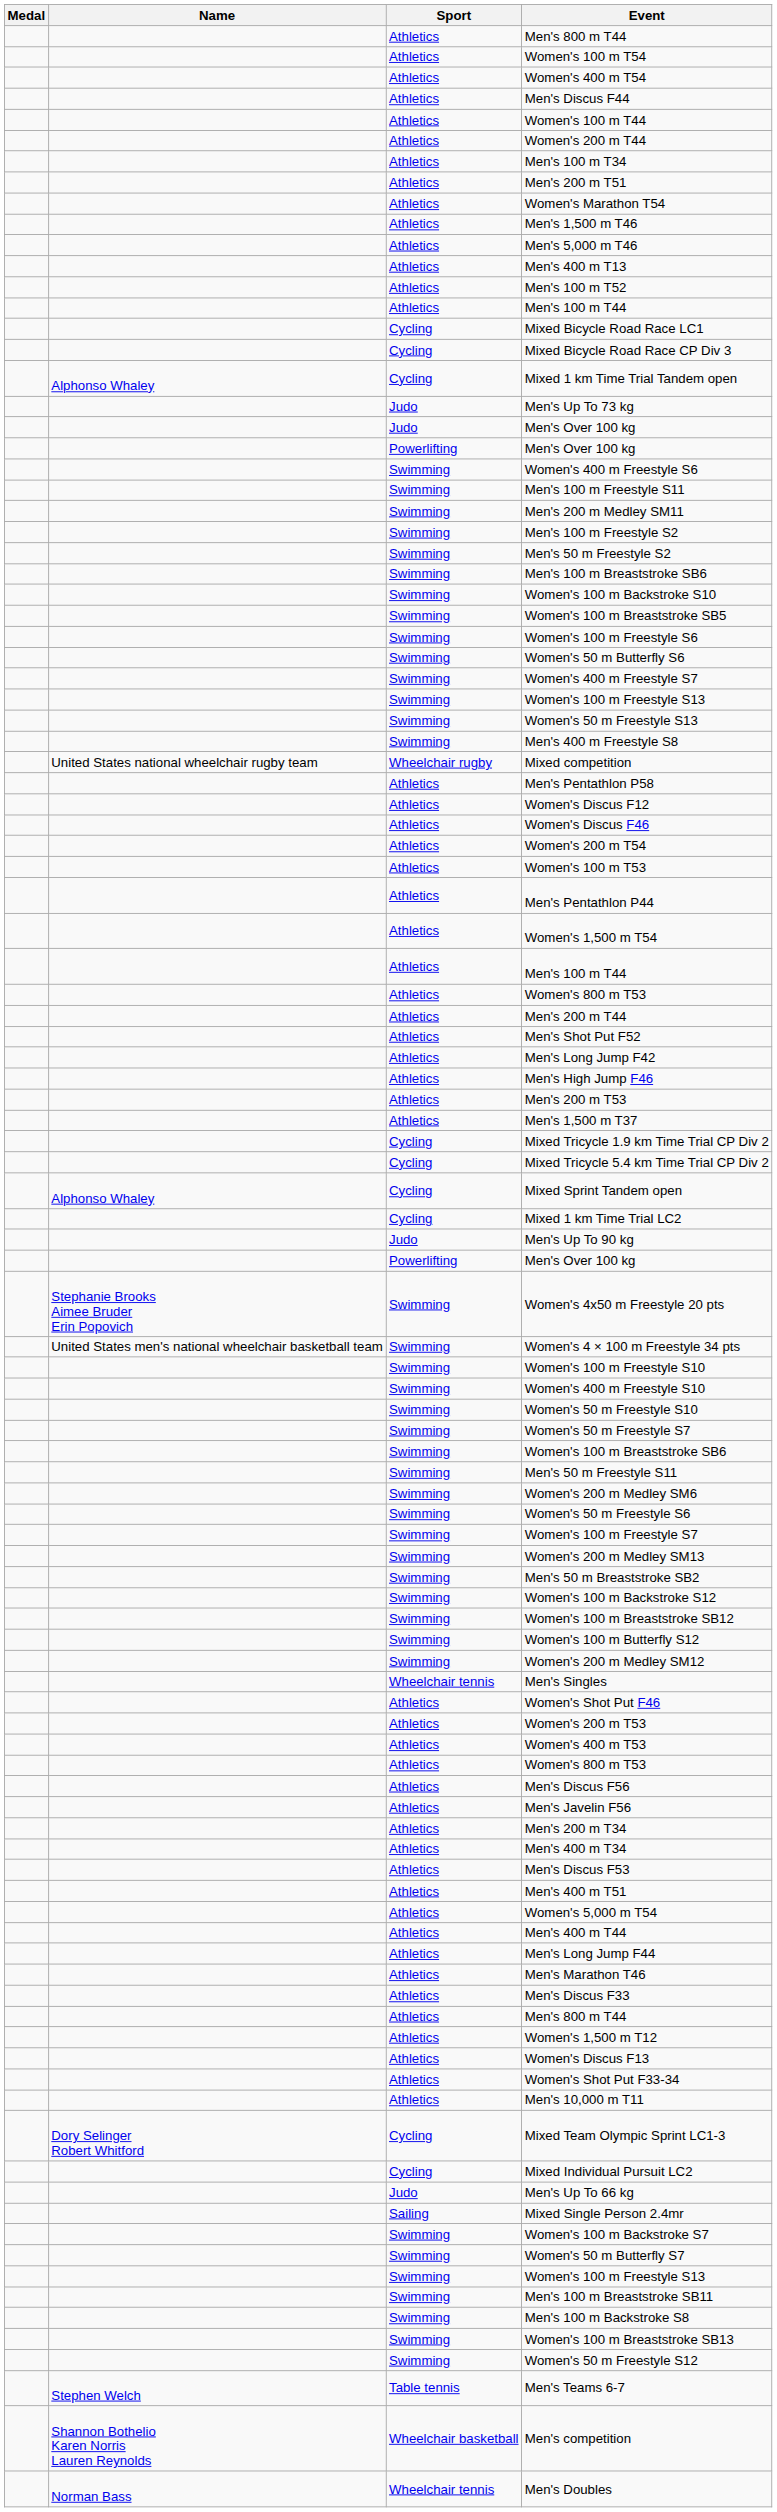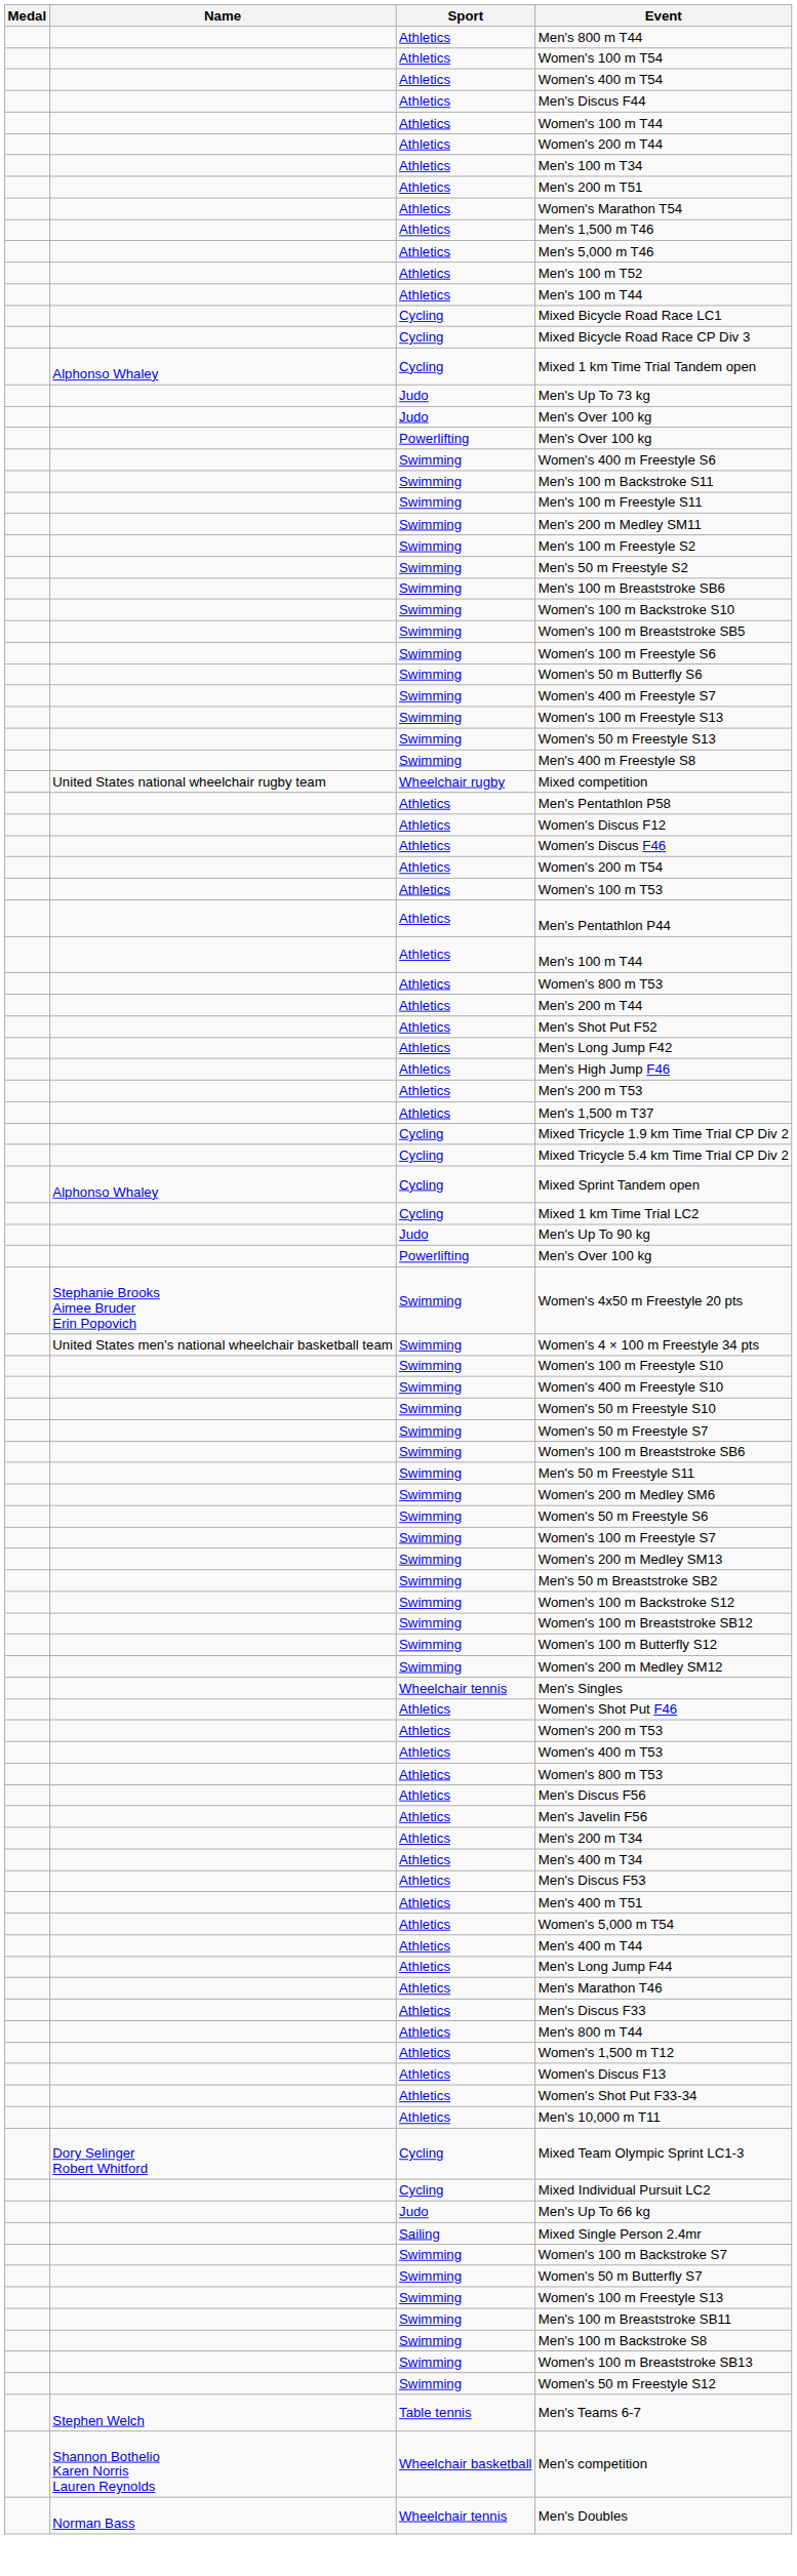- row: Athletics | Men's 400 m T13
+ row: Swimming | Men's 100 m Backstroke S11
- row: Athletics | Women's 1,500 m T54
